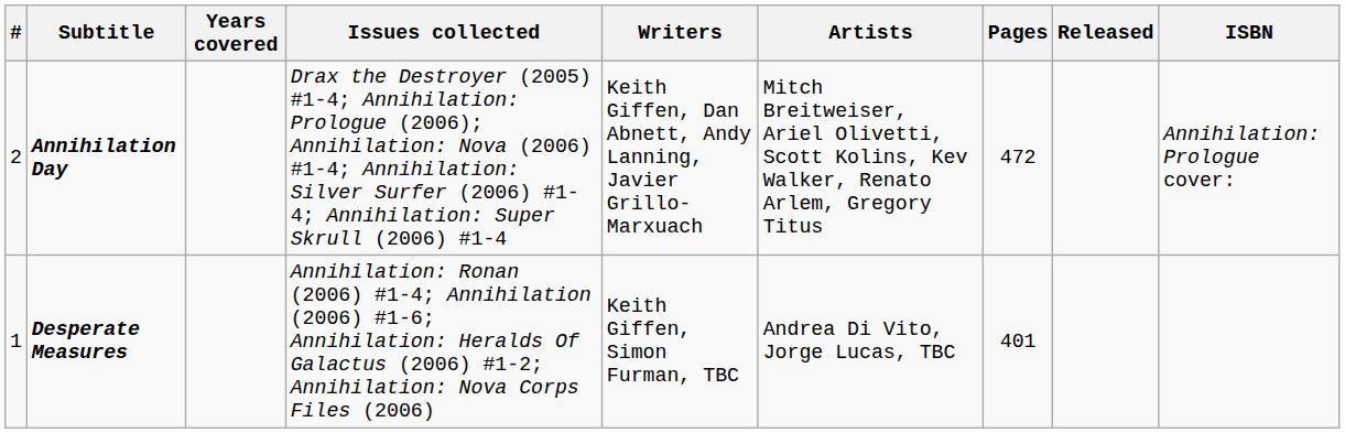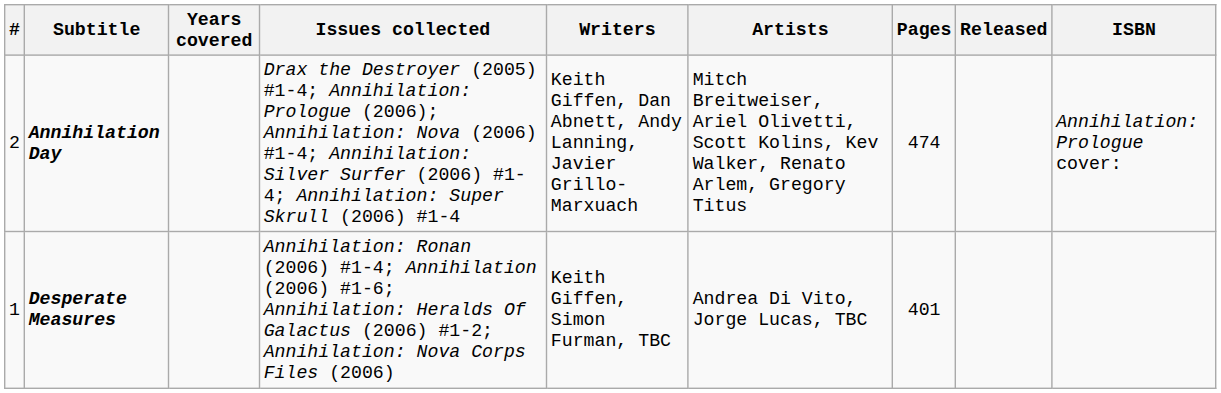Annihilation Day | Pages: 472 -> 474
